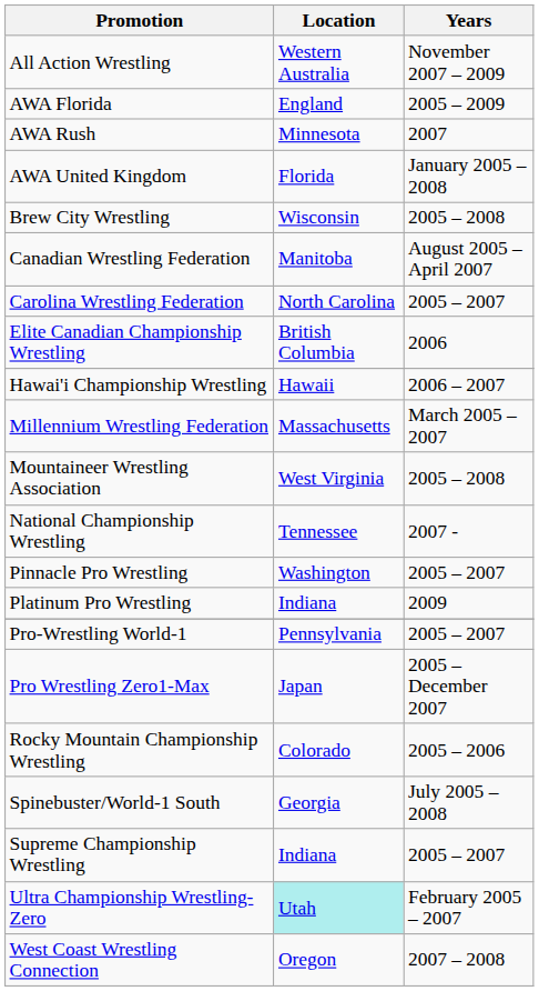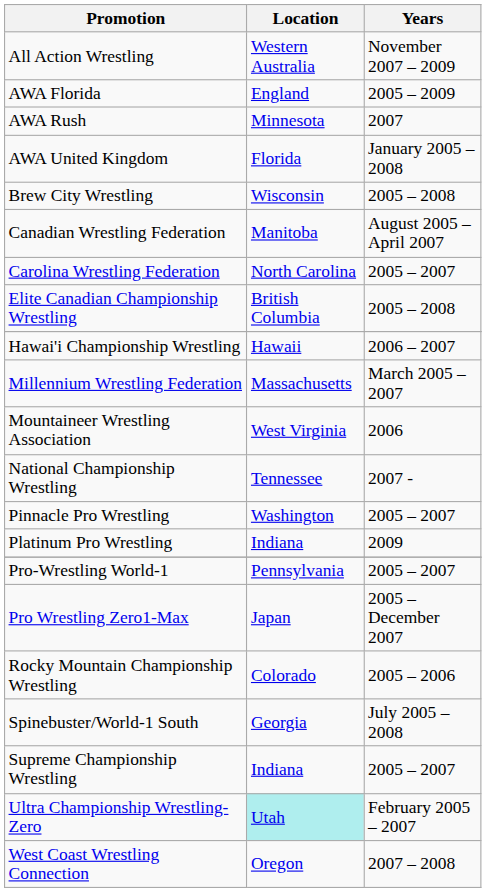Elite Canadian Championship Wrestling | Years: 2006 -> 2005 – 2008
Mountaineer Wrestling Association | Years: 2005 – 2008 -> 2006
